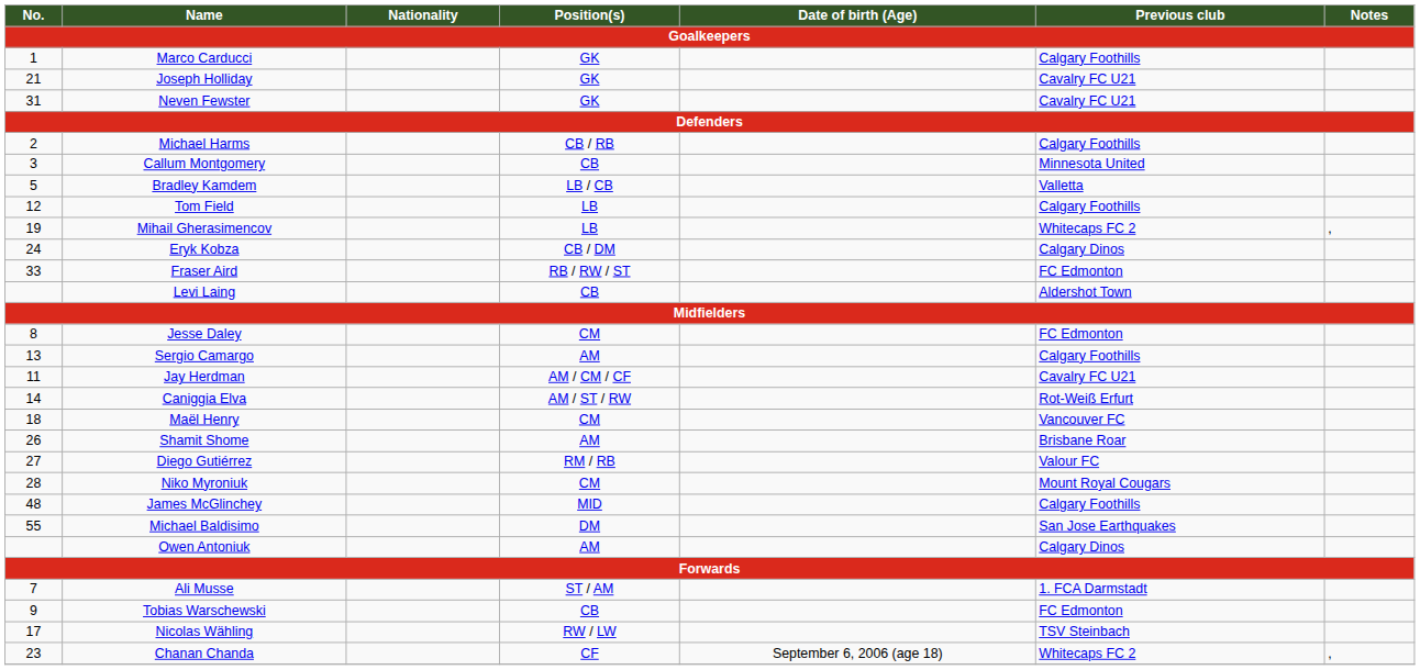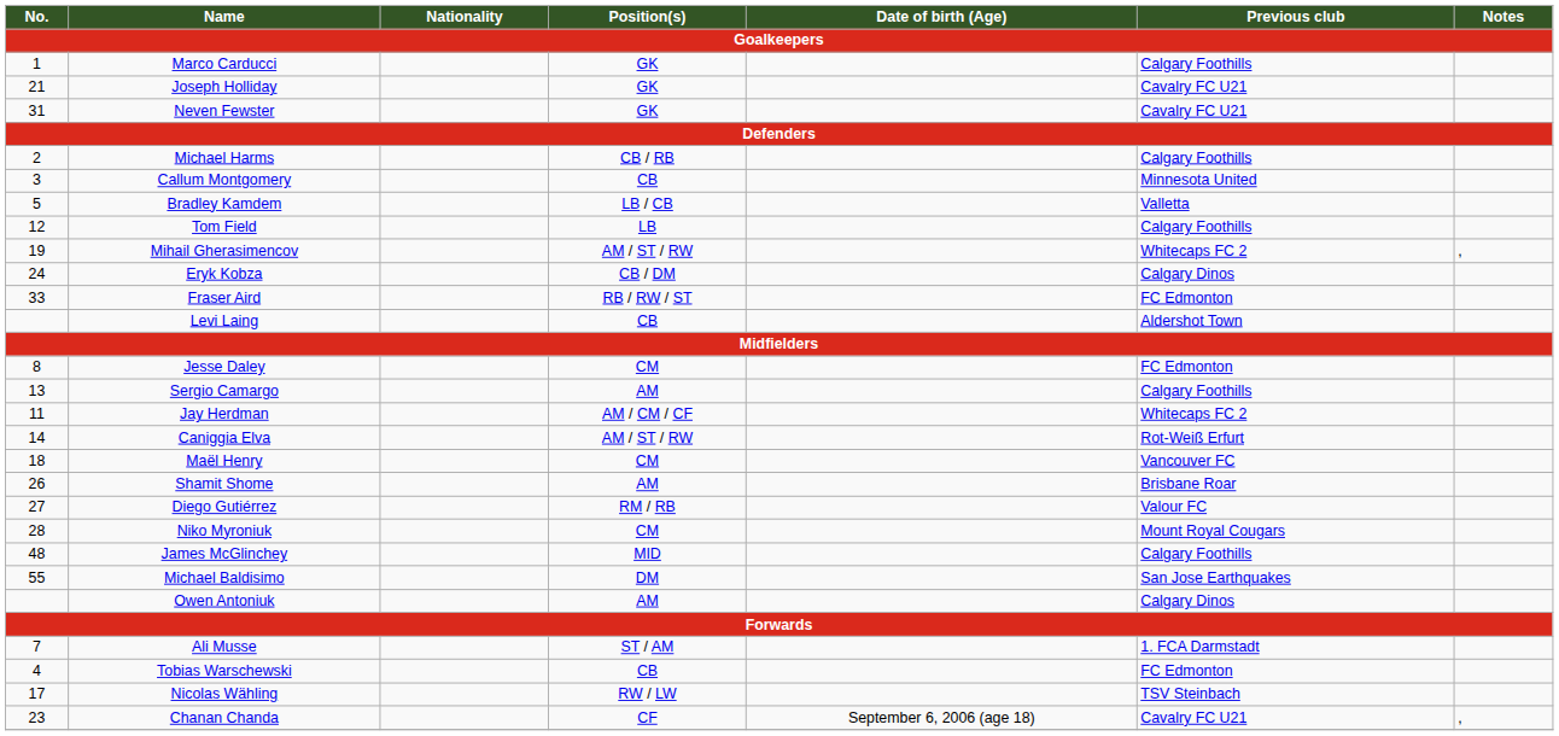Mihail Gherasimencov | Position(s): LB -> AM / ST / RW
Jay Herdman | Previous club: Cavalry FC U21 -> Whitecaps FC 2
Tobias Warschewski | No.: 9 -> 4
Chanan Chanda | Previous club: Whitecaps FC 2 -> Cavalry FC U21
